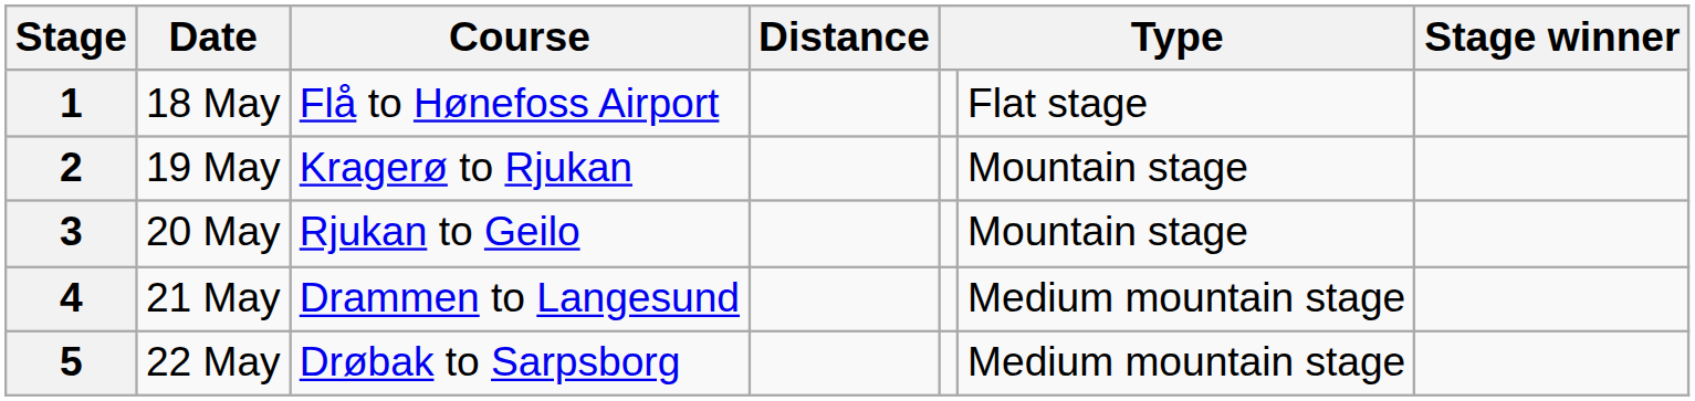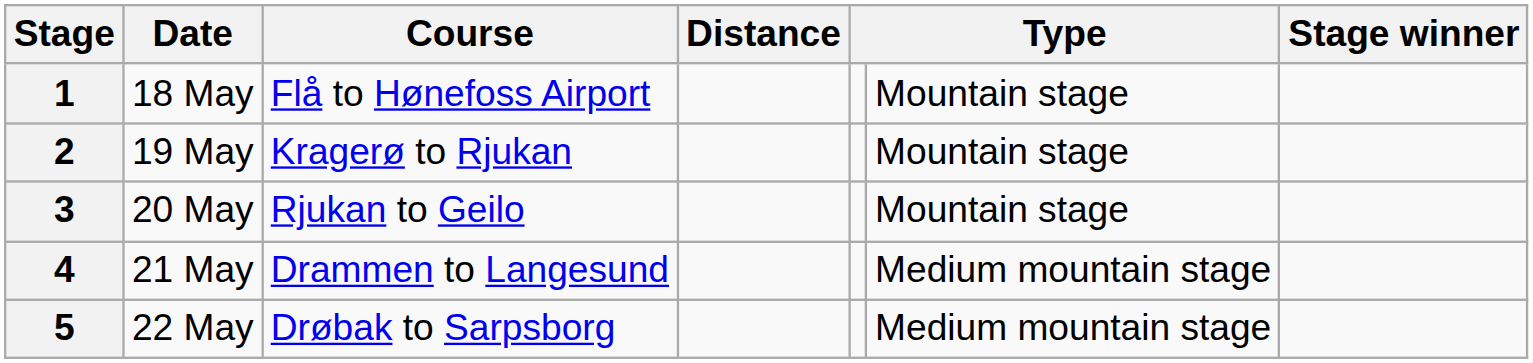1 | column 6: Flat stage -> Mountain stage
